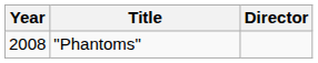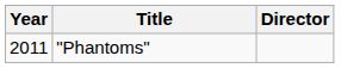"Phantoms" | Year: 2008 -> 2011
